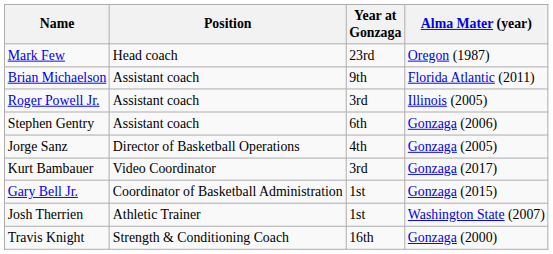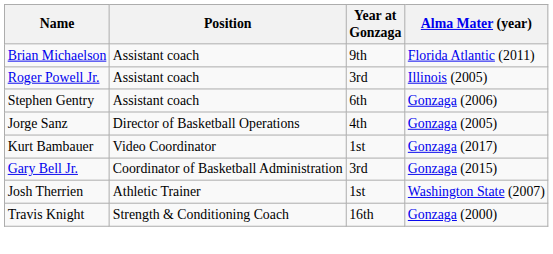- row: Mark Few | Head coach | 23rd | Oregon (1987)
Kurt Bambauer | Year at Gonzaga: 3rd -> 1st
Gary Bell Jr. | Year at Gonzaga: 1st -> 3rd
